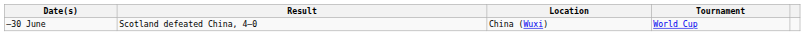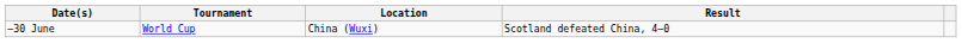columns swapped: Tournament <-> Result
